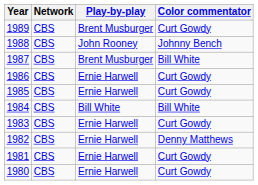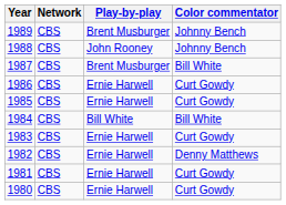1989 | Color commentator: Curt Gowdy -> Johnny Bench
